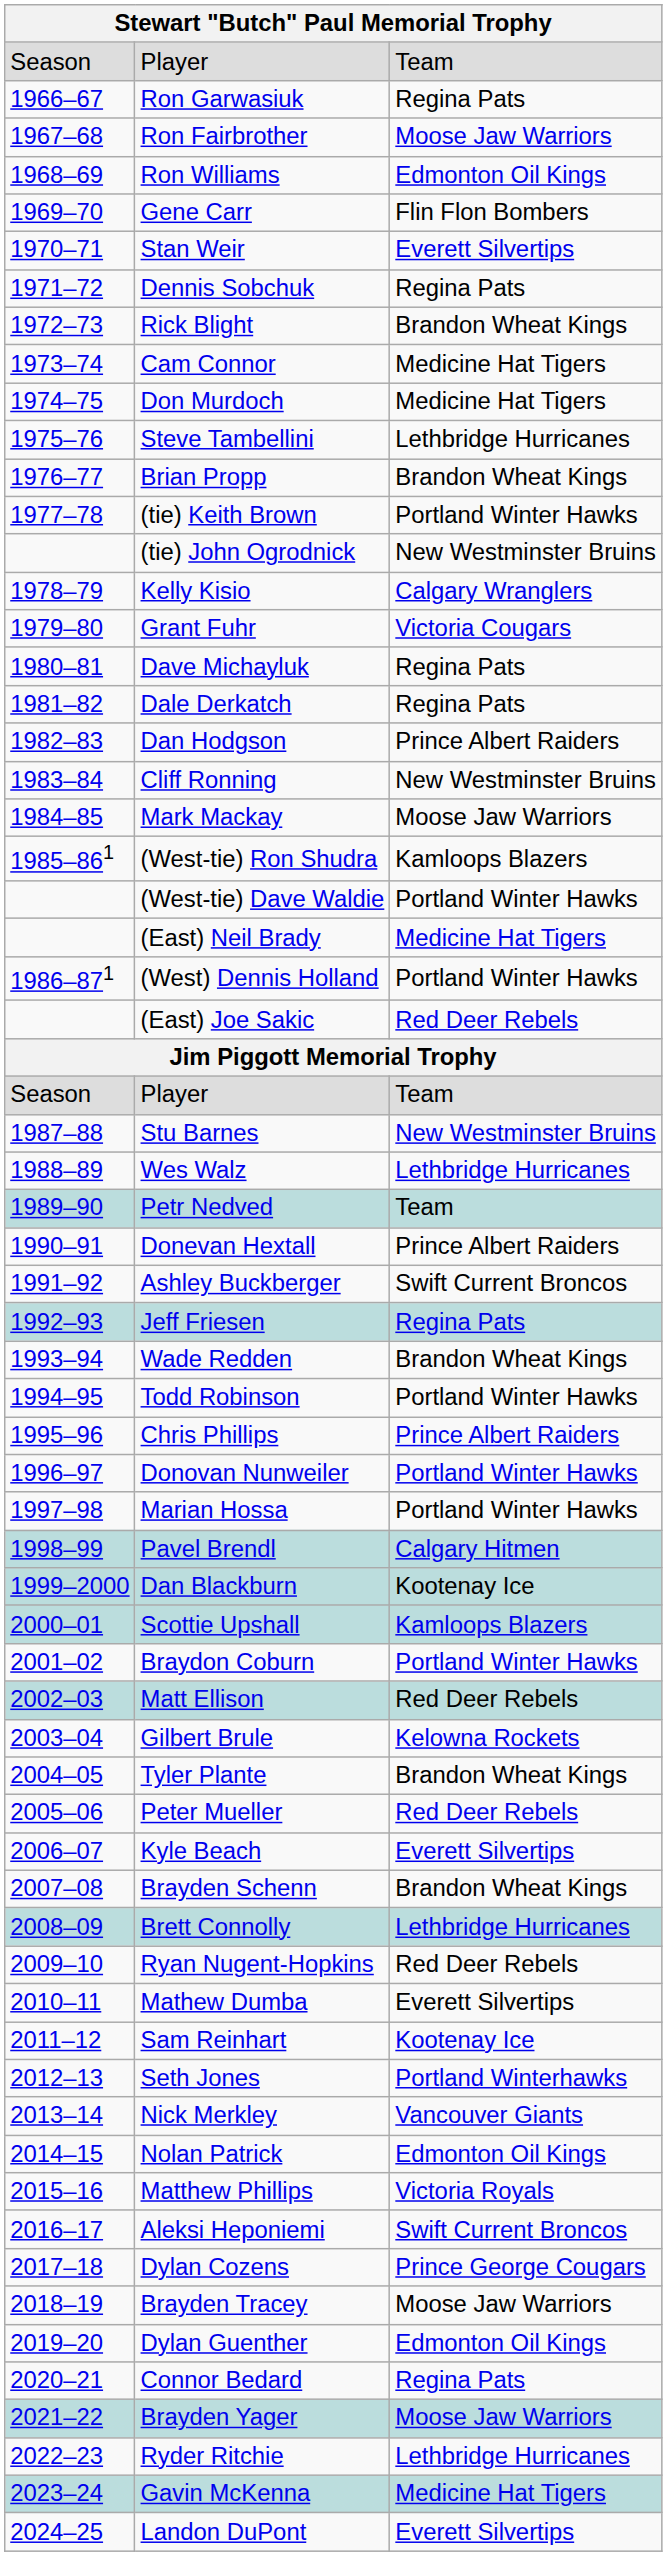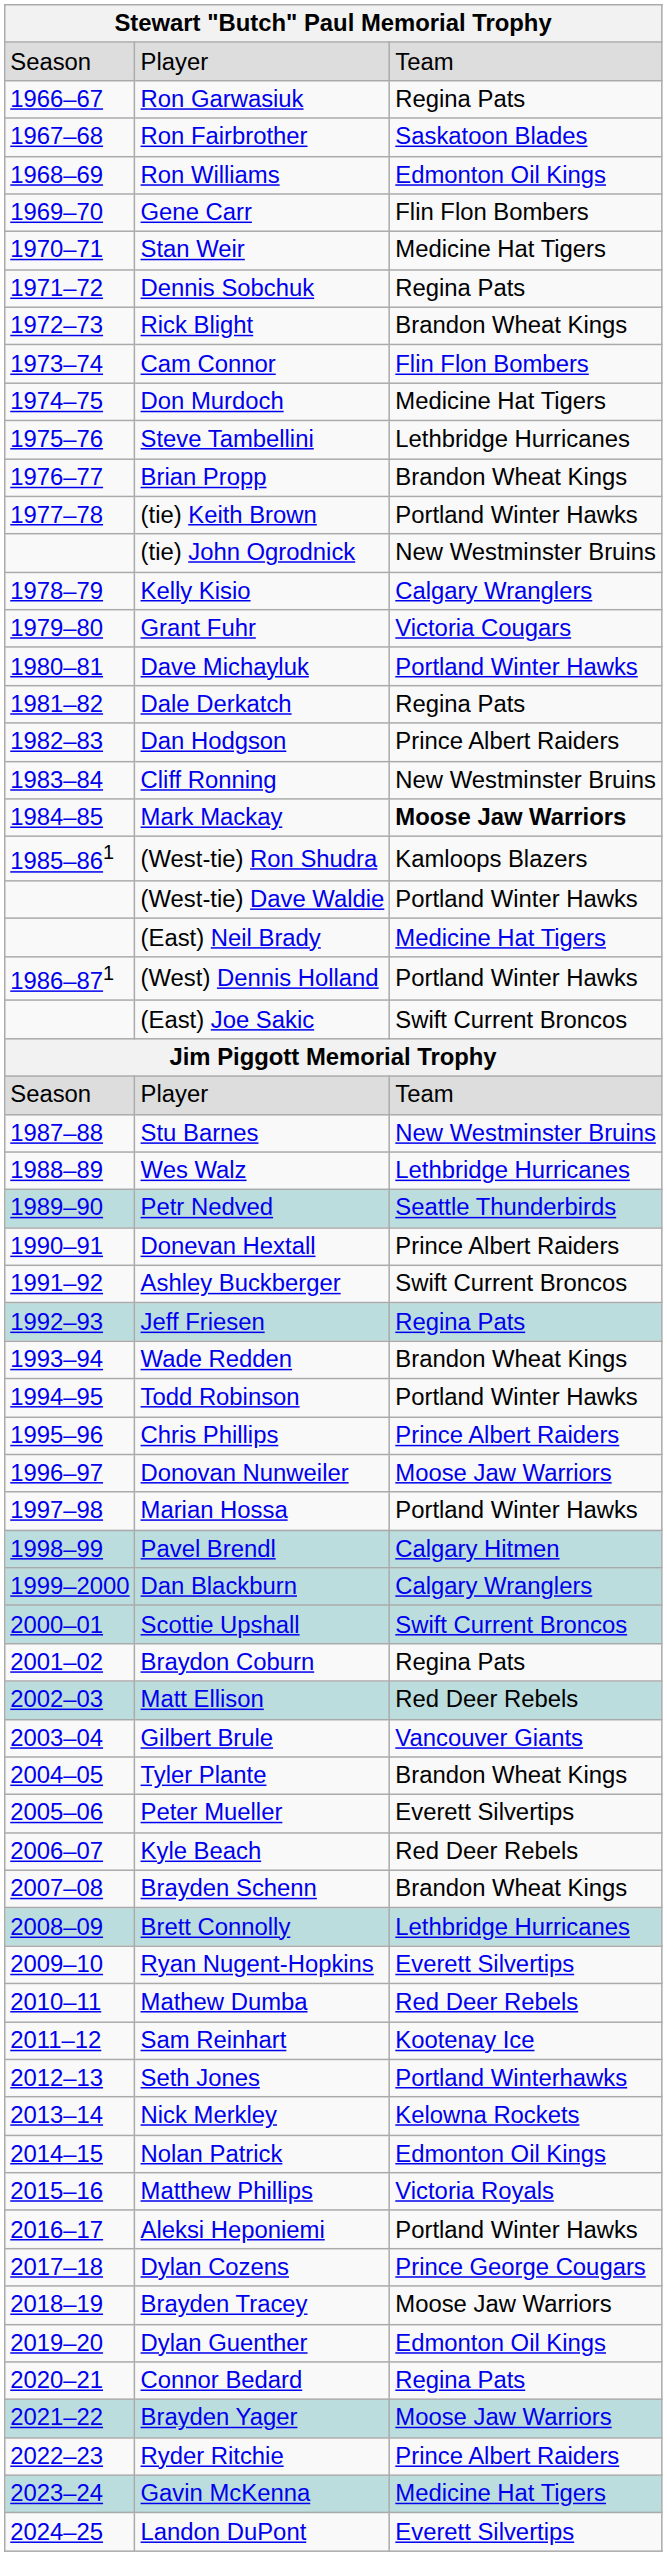Ron Fairbrother | column 3: Moose Jaw Warriors -> Saskatoon Blades
Stan Weir | column 3: Everett Silvertips -> Medicine Hat Tigers
Cam Connor | column 3: Medicine Hat Tigers -> Flin Flon Bombers
Dave Michayluk | column 3: Regina Pats -> Portland Winter Hawks
Mark Mackay | column 3: normal -> bold
(East) Joe Sakic | column 3: Red Deer Rebels -> Swift Current Broncos
Petr Nedved | column 3: Team -> Seattle Thunderbirds
Donovan Nunweiler | column 3: Portland Winter Hawks -> Moose Jaw Warriors
Dan Blackburn | column 3: Kootenay Ice -> Calgary Wranglers
Scottie Upshall | column 3: Kamloops Blazers -> Swift Current Broncos
Braydon Coburn | column 3: Portland Winter Hawks -> Regina Pats
Gilbert Brule | column 3: Kelowna Rockets -> Vancouver Giants
Peter Mueller | column 3: Red Deer Rebels -> Everett Silvertips
Kyle Beach | column 3: Everett Silvertips -> Red Deer Rebels
Ryan Nugent-Hopkins | column 3: Red Deer Rebels -> Everett Silvertips
Mathew Dumba | column 3: Everett Silvertips -> Red Deer Rebels
Nick Merkley | column 3: Vancouver Giants -> Kelowna Rockets
Aleksi Heponiemi | column 3: Swift Current Broncos -> Portland Winter Hawks
Ryder Ritchie | column 3: Lethbridge Hurricanes -> Prince Albert Raiders
